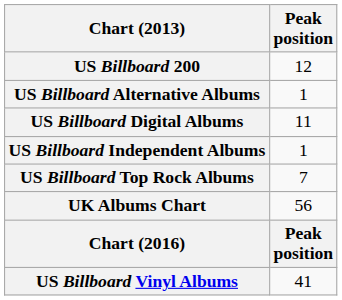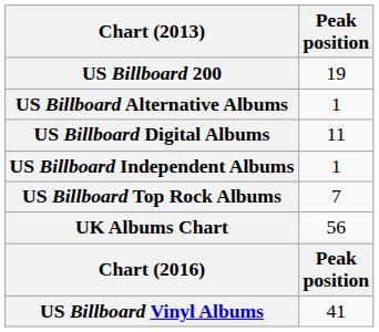US Billboard 200 | Peak position: 12 -> 19
